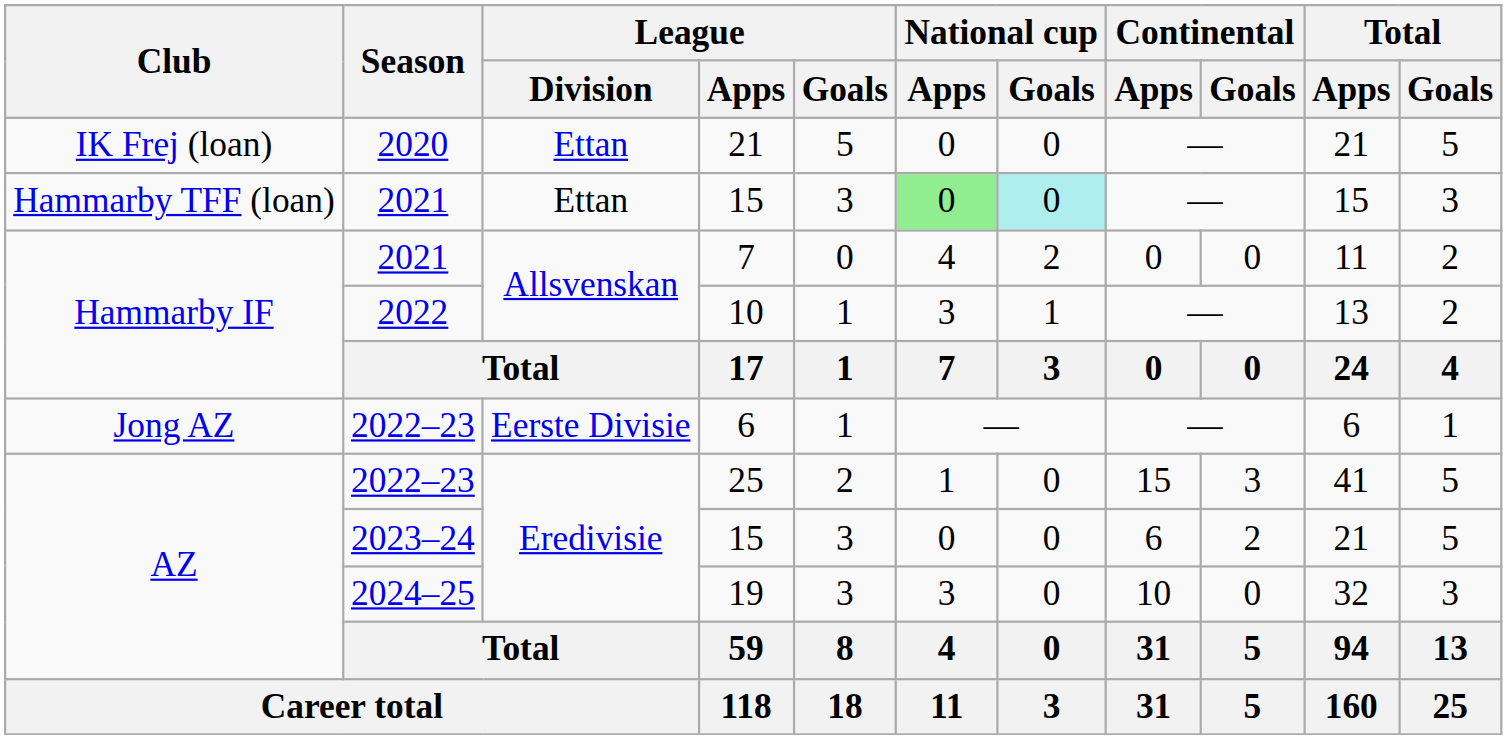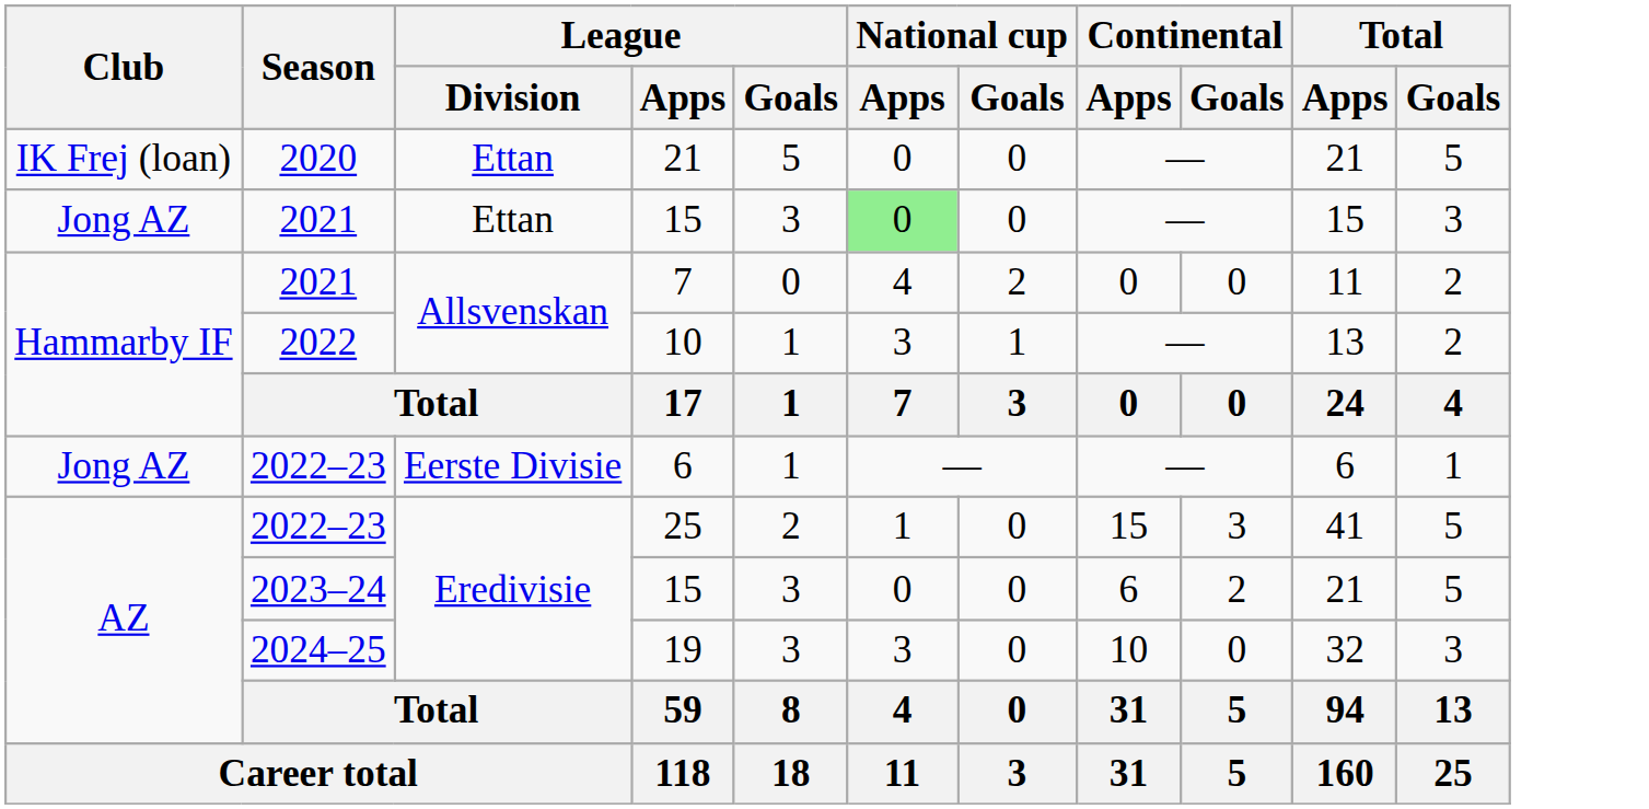2021 / 15 | Club: Hammarby TFF (loan) -> Jong AZ
2021 / 15 | National cup / Goals: paleturquoise background -> no background
